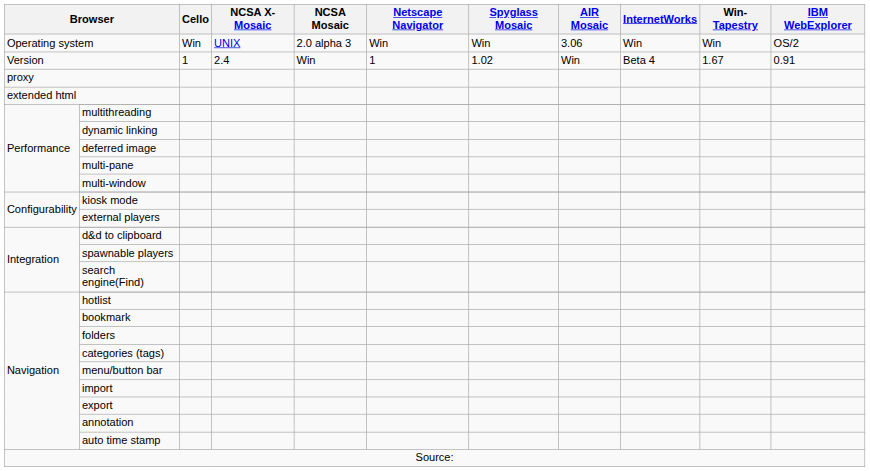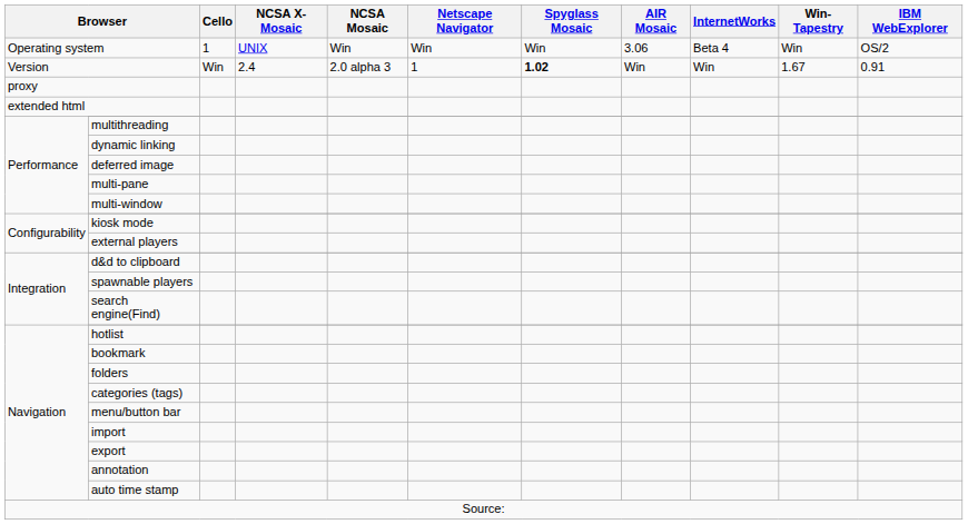Operating system | Cello: Win -> 1
Operating system | NCSA Mosaic: 2.0 alpha 3 -> Win
Operating system | InternetWorks: Win -> Beta 4
Version | Cello: 1 -> Win
Version | NCSA Mosaic: Win -> 2.0 alpha 3
Version | Spyglass Mosaic: normal -> bold
Version | InternetWorks: Beta 4 -> Win
